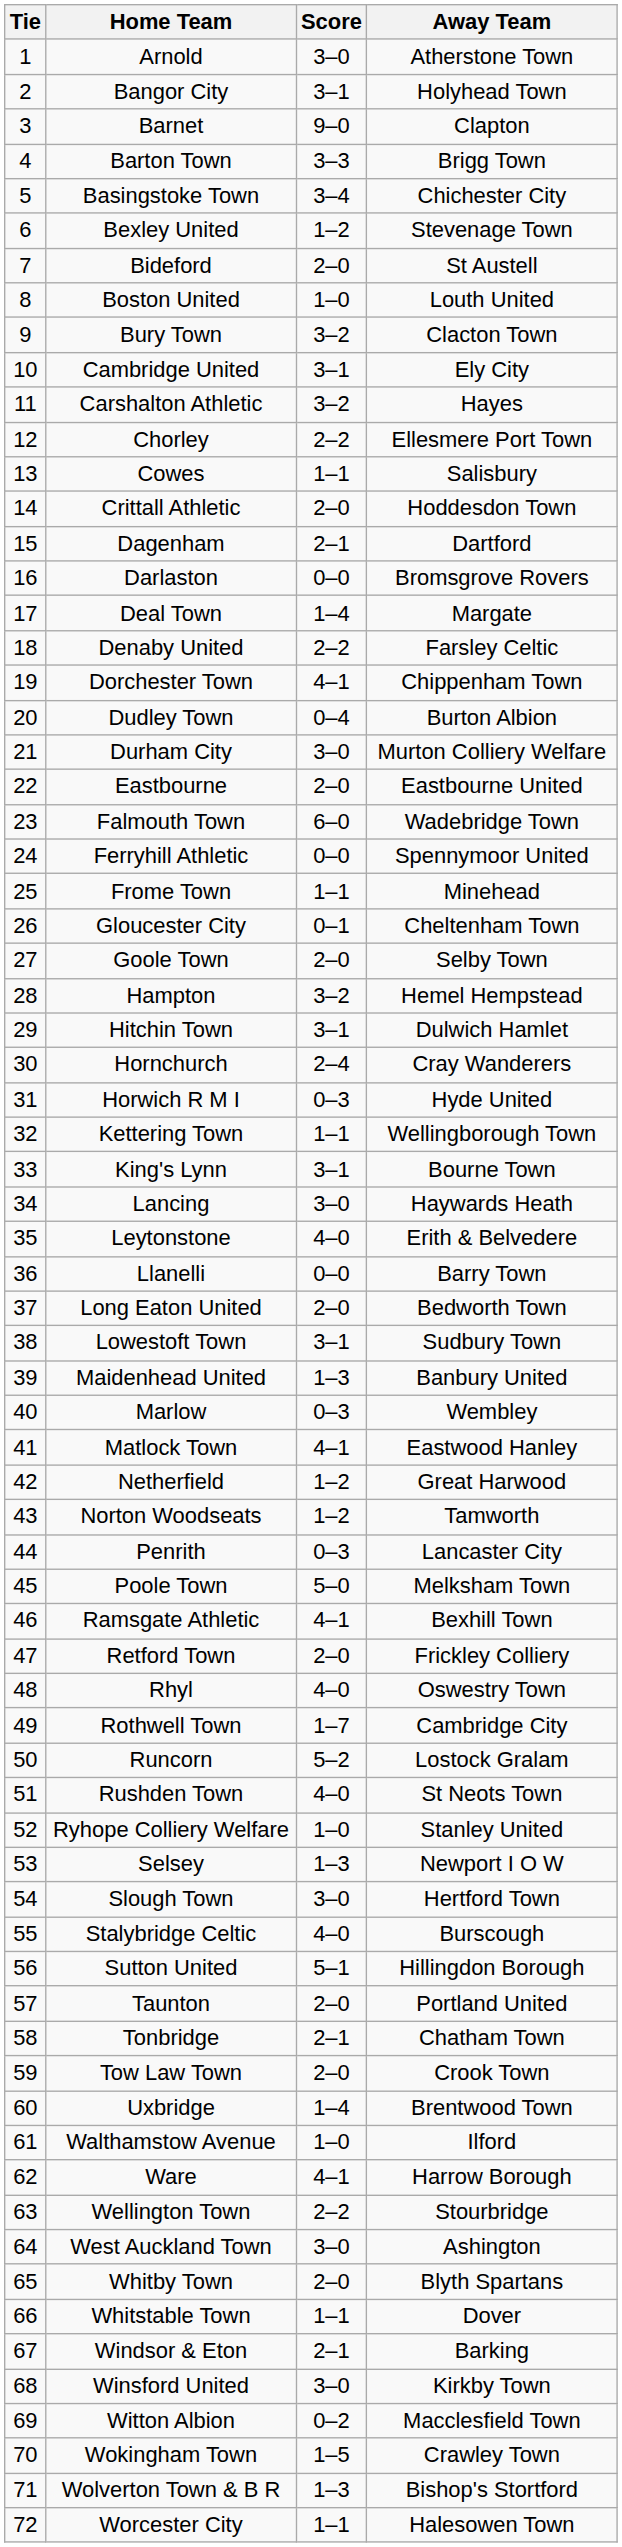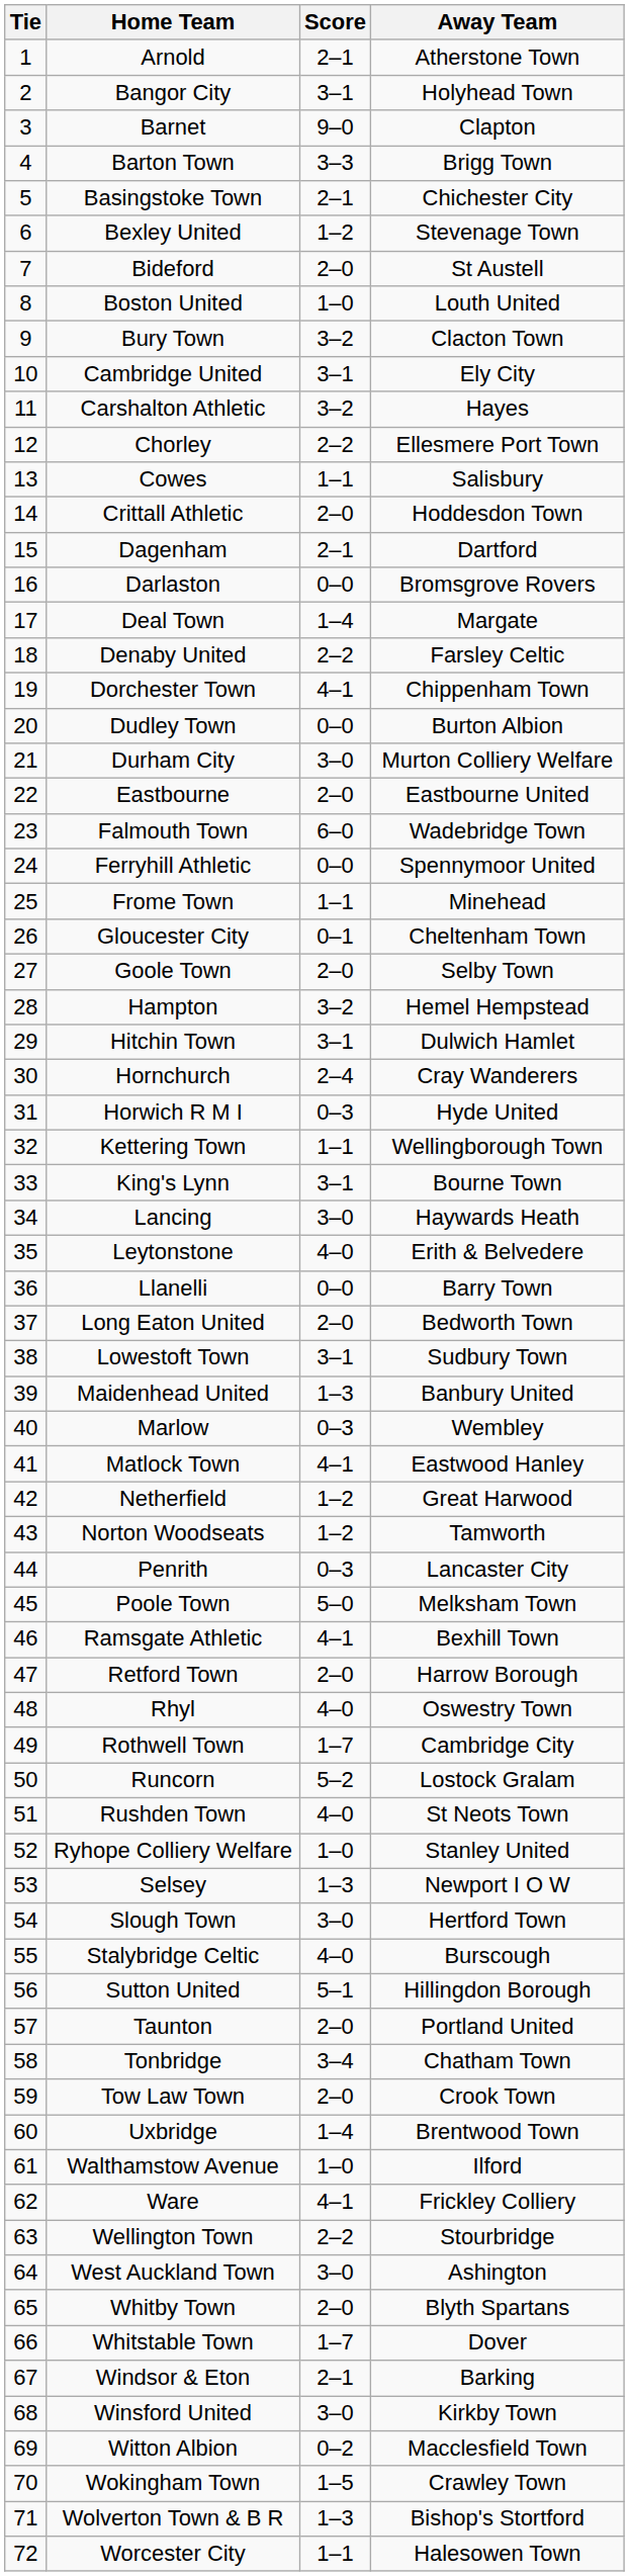Arnold | Score: 3–0 -> 2–1
Basingstoke Town | Score: 3–4 -> 2–1
Dudley Town | Score: 0–4 -> 0–0
Retford Town | Away Team: Frickley Colliery -> Harrow Borough
Tonbridge | Score: 2–1 -> 3–4
Ware | Away Team: Harrow Borough -> Frickley Colliery
Whitstable Town | Score: 1–1 -> 1–7
